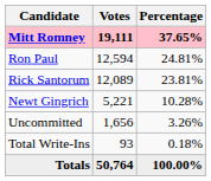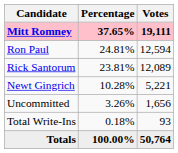columns swapped: Votes <-> Percentage
